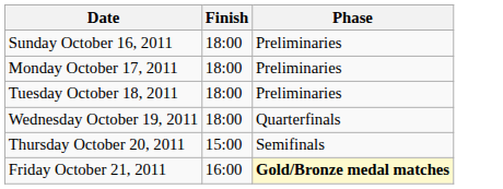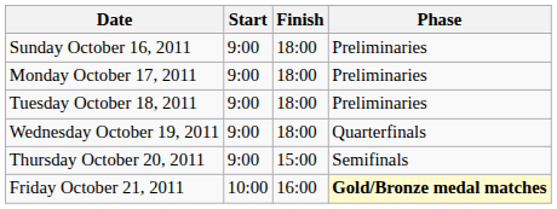+ column: Start | 9:00 | 9:00 | 9:00 | 9:00 | 9:00 | 10:00
